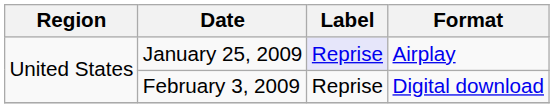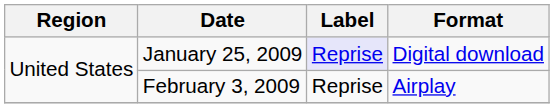January 25, 2009 | Format: Airplay -> Digital download
February 3, 2009 | Format: Digital download -> Airplay
